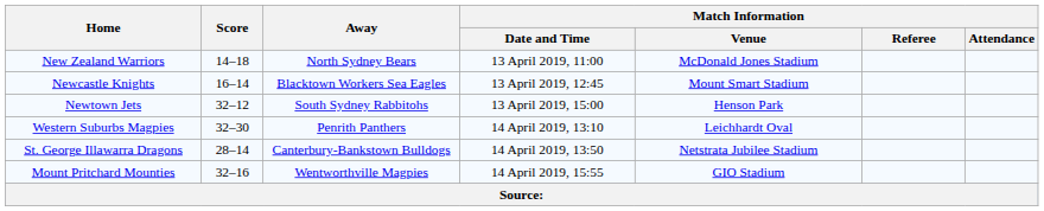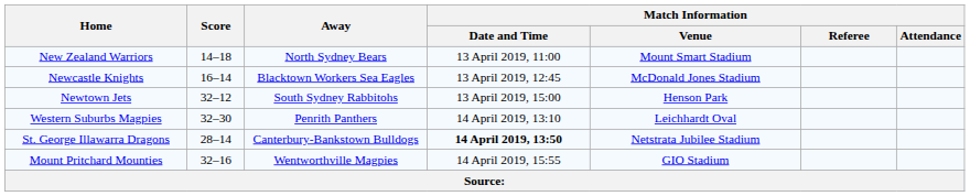New Zealand Warriors | Match Information / Venue: McDonald Jones Stadium -> Mount Smart Stadium
Newcastle Knights | Match Information / Venue: Mount Smart Stadium -> McDonald Jones Stadium
St. George Illawarra Dragons | Match Information / Date and Time: normal -> bold
